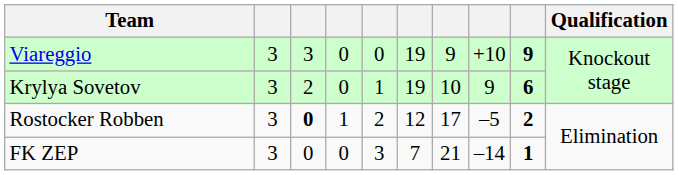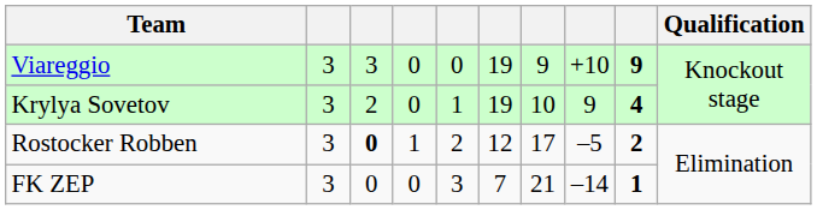Krylya Sovetov | column 9: 6 -> 4
